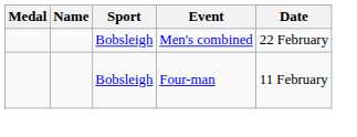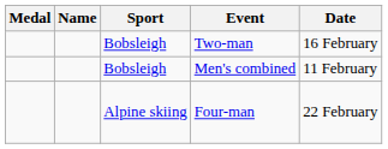+ row: Bobsleigh | Two-man | 16 February
Men's combined | Date: 22 February -> 11 February
Four-man | Sport: Bobsleigh -> Alpine skiing
Four-man | Date: 11 February -> 22 February
